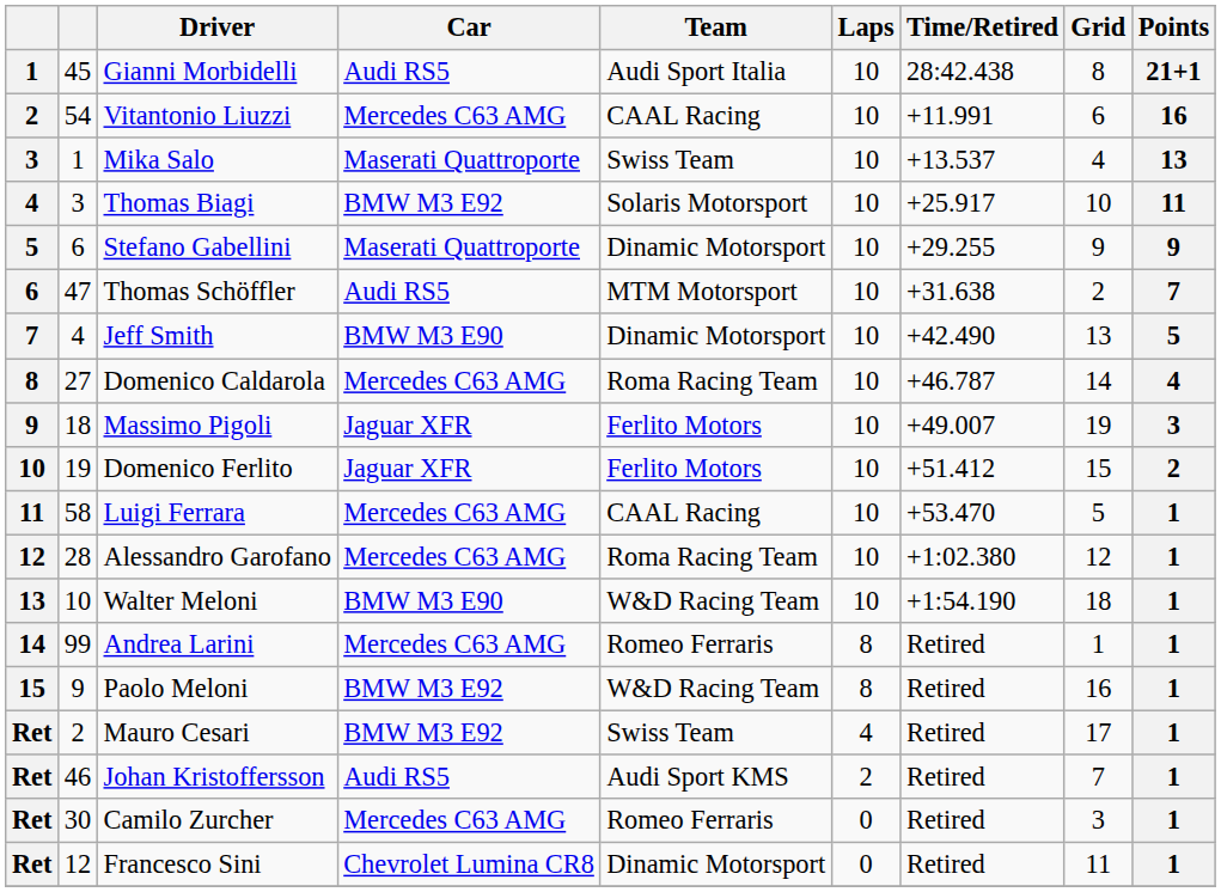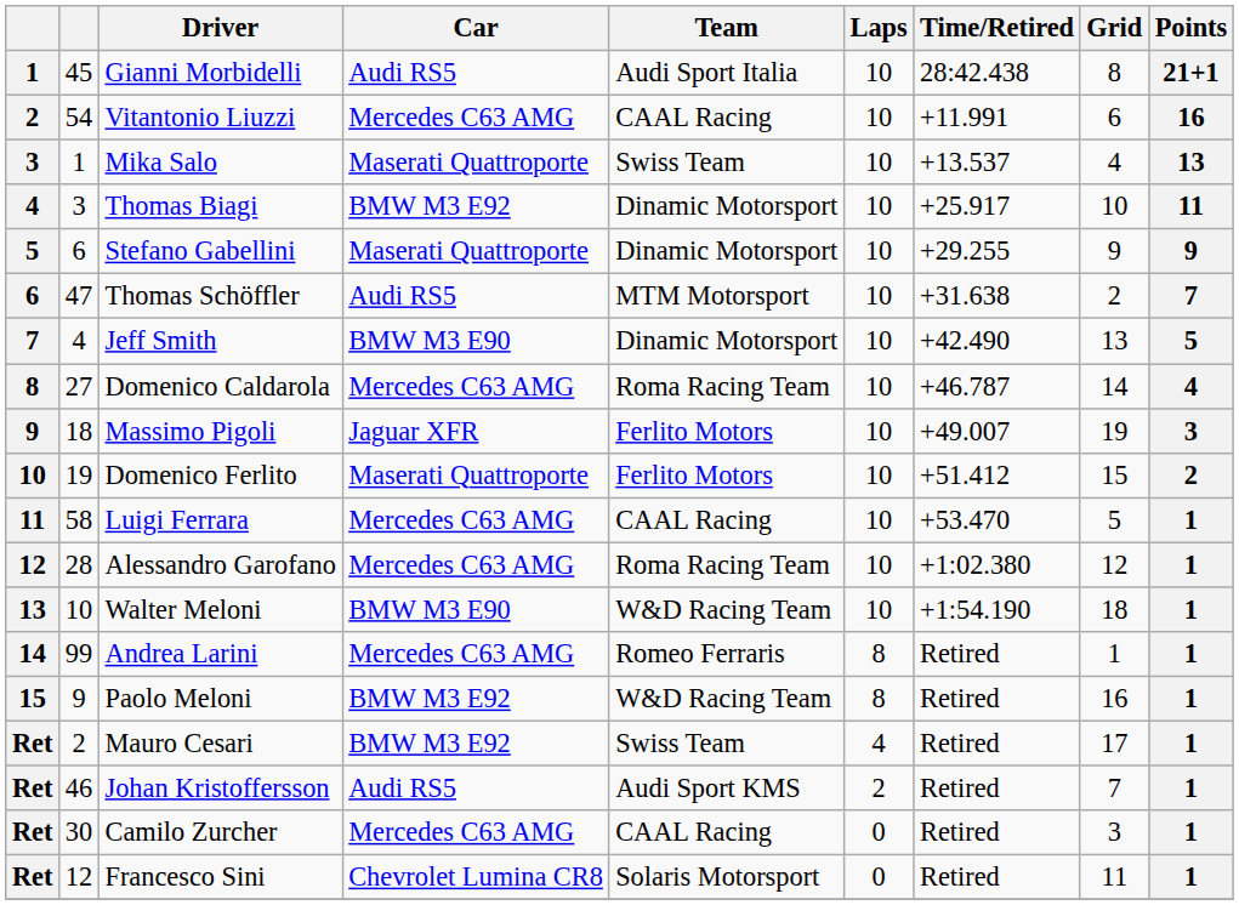Thomas Biagi | Team: Solaris Motorsport -> Dinamic Motorsport
Domenico Ferlito | Car: Jaguar XFR -> Maserati Quattroporte
Camilo Zurcher | Team: Romeo Ferraris -> CAAL Racing
Francesco Sini | Team: Dinamic Motorsport -> Solaris Motorsport
